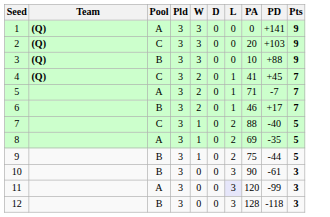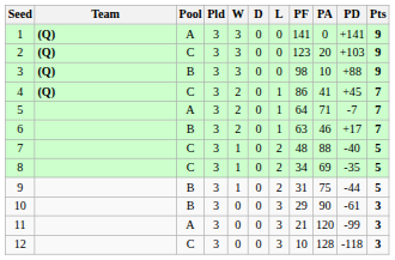+ column: PF | 141 | 123 | 98 | 86 | 64 | 63 | 48 | 34 | 31 | 29 | 21 | 10
8 | Pool: A -> C
11 | L: lavender background -> no background
12 | Pool: B -> C
